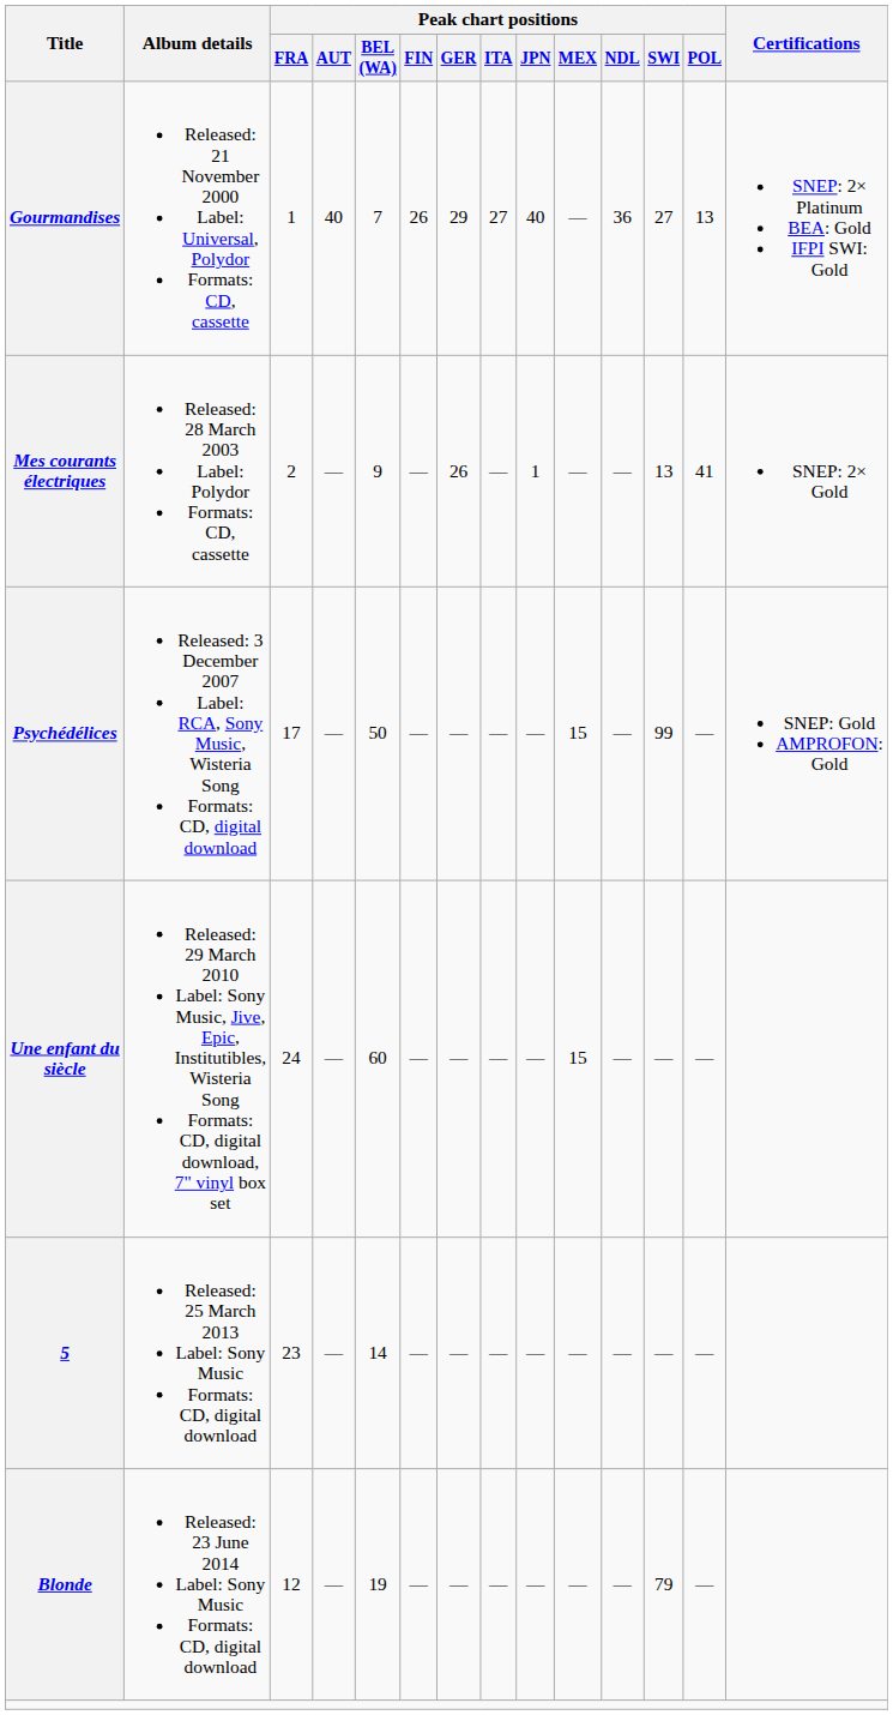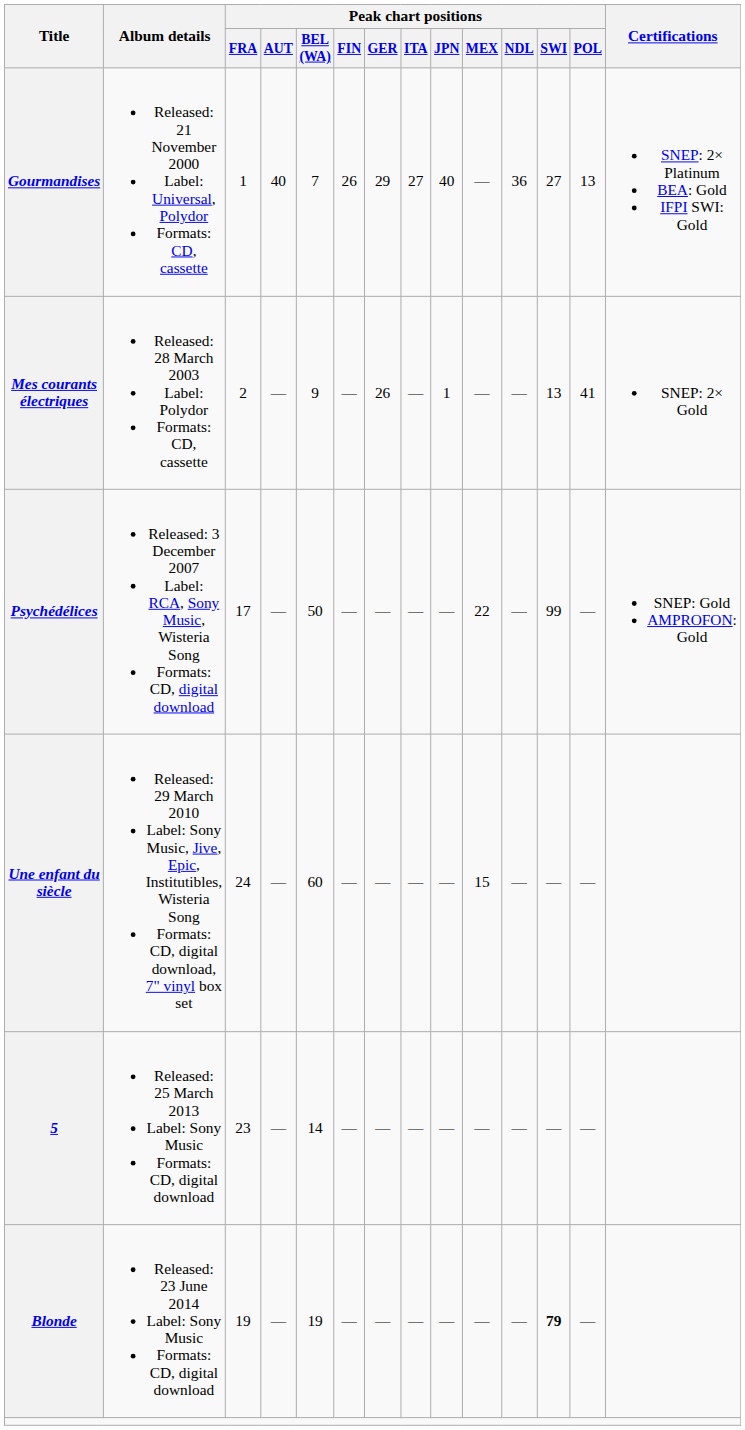Psychédélices | Peak chart positions / MEX: 15 -> 22
Blonde | Peak chart positions / FRA: 12 -> 19
Blonde | Peak chart positions / SWI: normal -> bold
